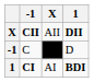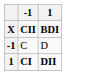- column: X | AII | AI
CII | 1: DII -> BDI
CI | 1: BDI -> DII
